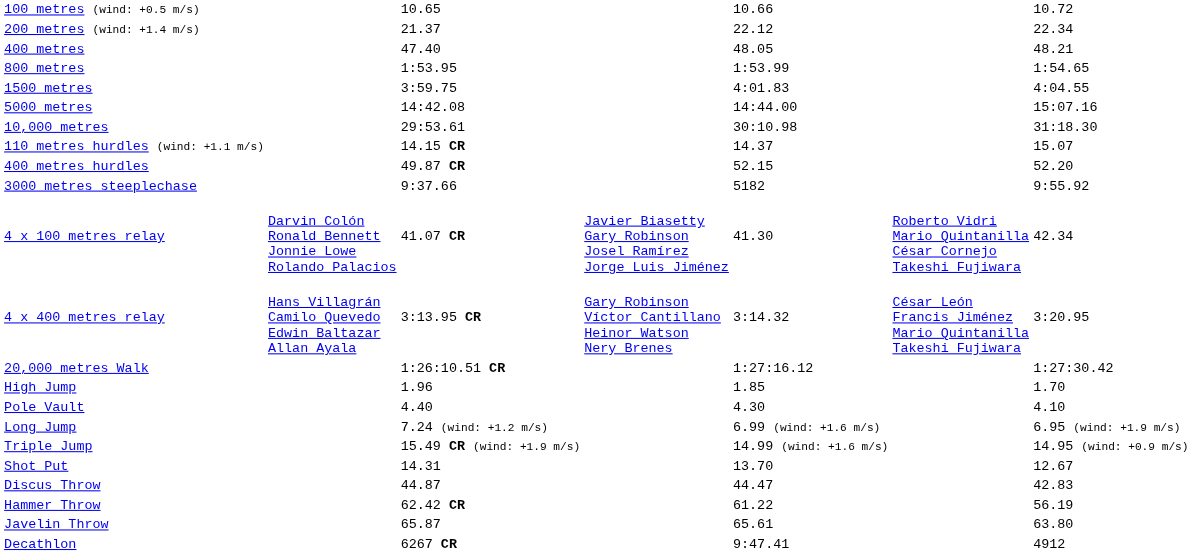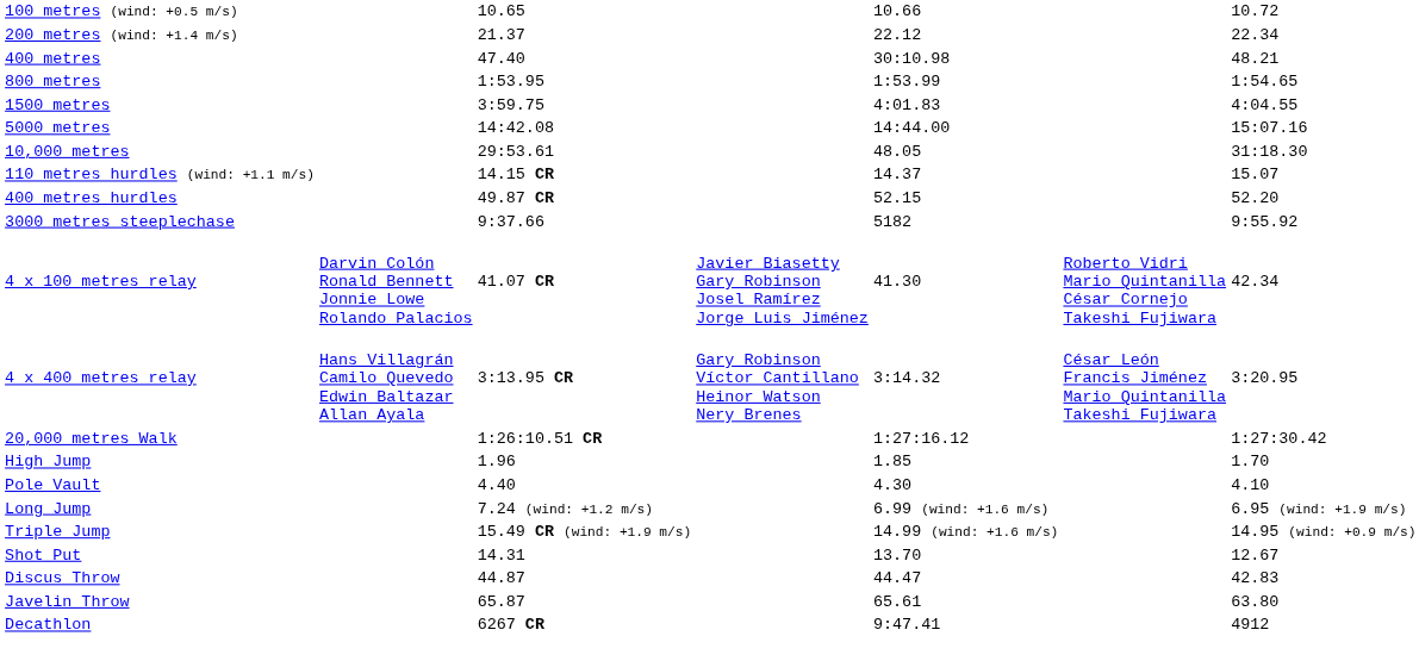400 metres | column 5: 48.05 -> 30:10.98
10,000 metres | column 5: 30:10.98 -> 48.05
- row: Hammer Throw | 62.42 CR | 61.22 | 56.19
